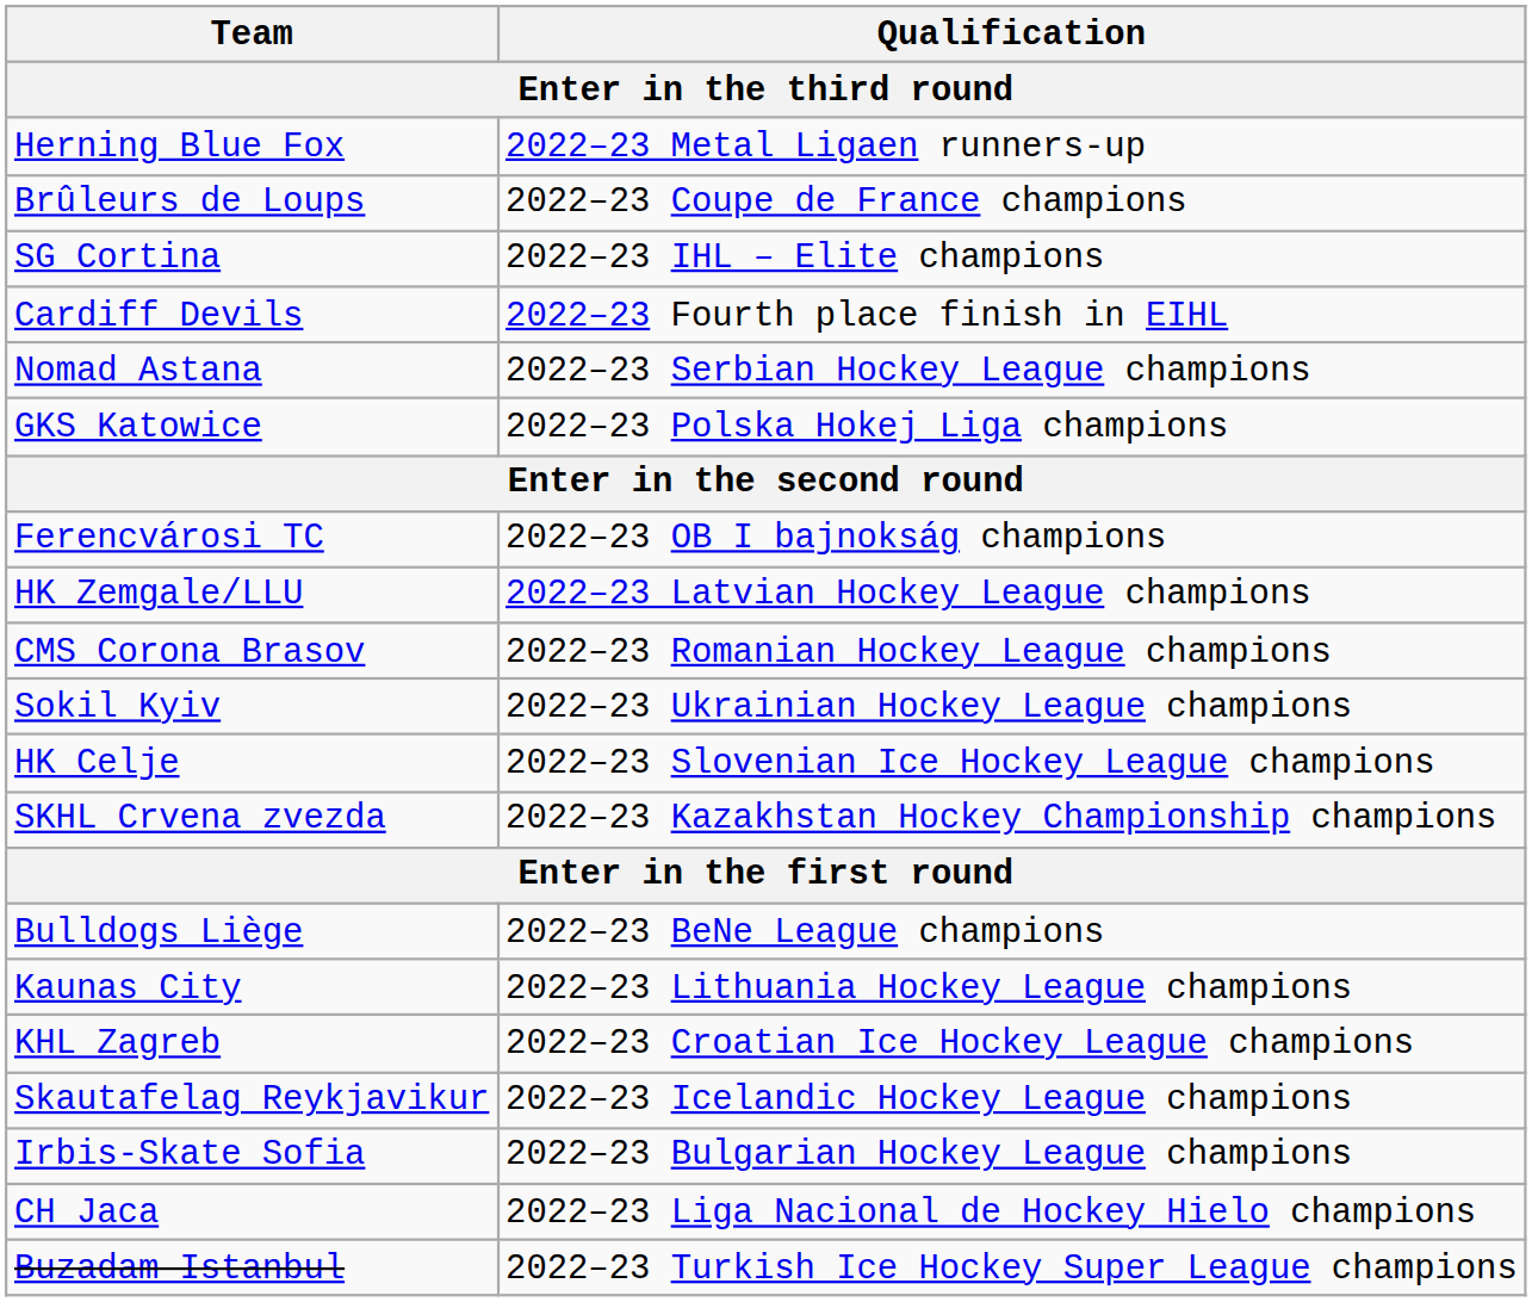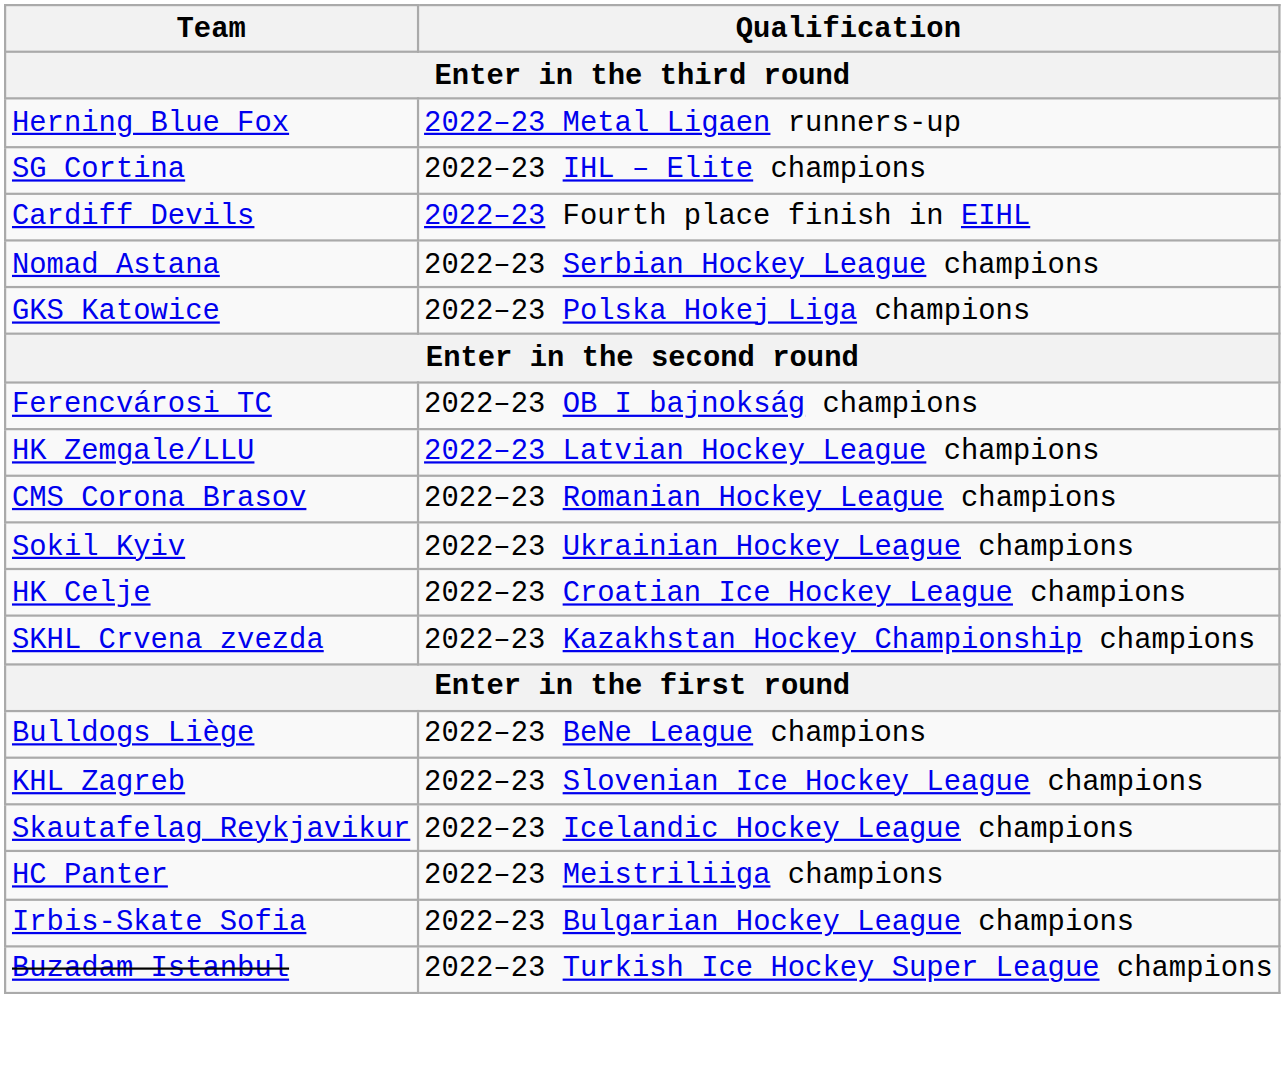- row: Brûleurs de Loups | 2022–23 Coupe de France champions
HK Celje | Qualification: 2022–23 Slovenian Ice Hockey League champions -> 2022–23 Croatian Ice Hockey League champions
- row: Kaunas City | 2022–23 Lithuania Hockey League champions
KHL Zagreb | Qualification: 2022–23 Croatian Ice Hockey League champions -> 2022–23 Slovenian Ice Hockey League champions
+ row: HC Panter | 2022–23 Meistriliiga champions
- row: CH Jaca | 2022–23 Liga Nacional de Hockey Hielo champions
